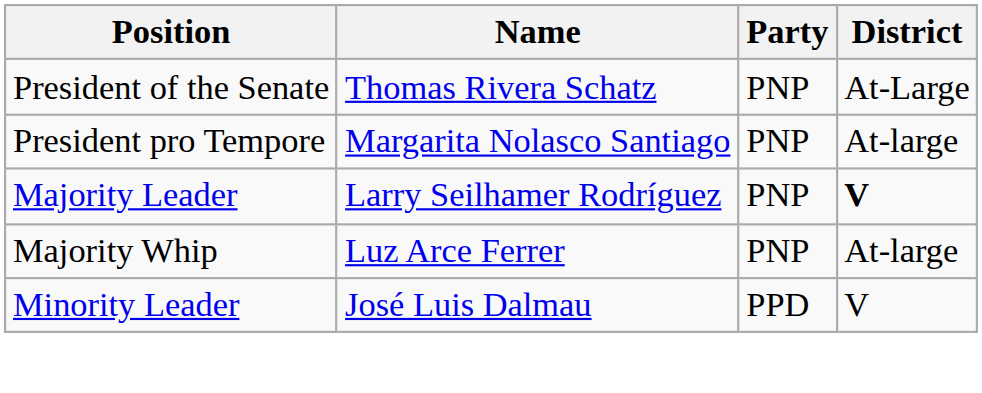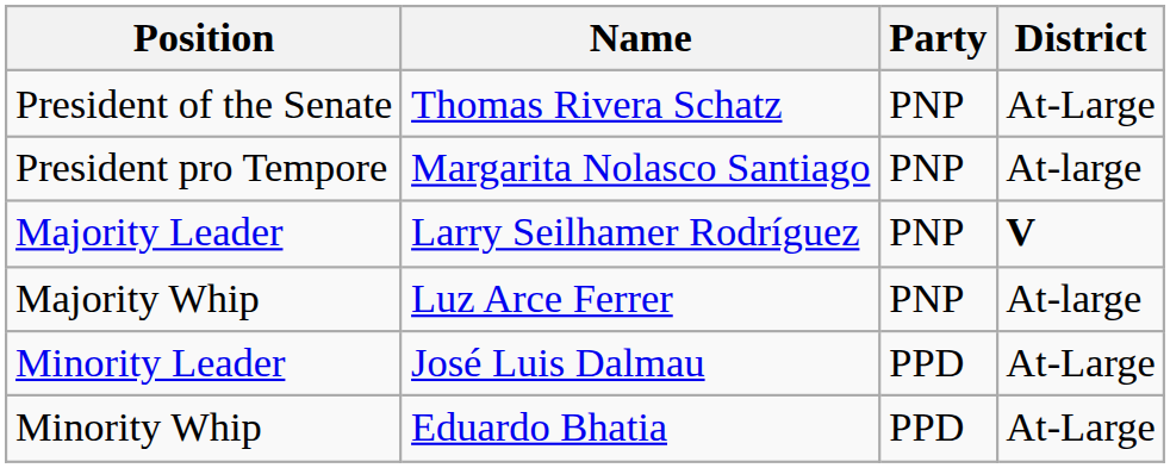Minority Leader | District: V -> At-Large
+ row: Minority Whip | Eduardo Bhatia | PPD | At-Large
